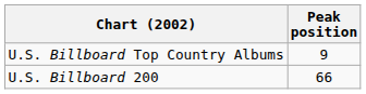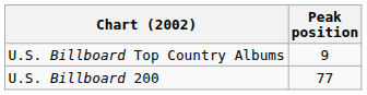U.S. Billboard 200 | Peak position: 66 -> 77
